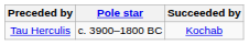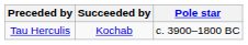columns swapped: Pole star <-> Succeeded by
